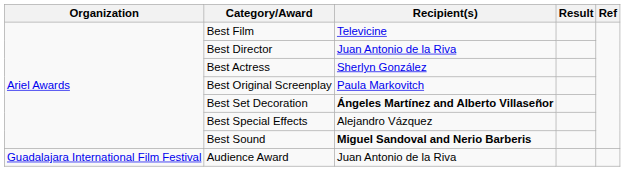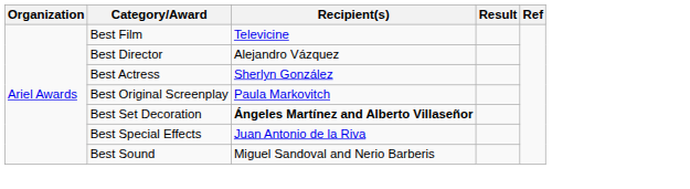Best Director | Recipient(s): Juan Antonio de la Riva -> Alejandro Vázquez
Best Special Effects | Recipient(s): Alejandro Vázquez -> Juan Antonio de la Riva
Best Sound | Recipient(s): bold -> normal
- row: Guadalajara International Film Festival | Audience Award | Juan Antonio de la Riva
